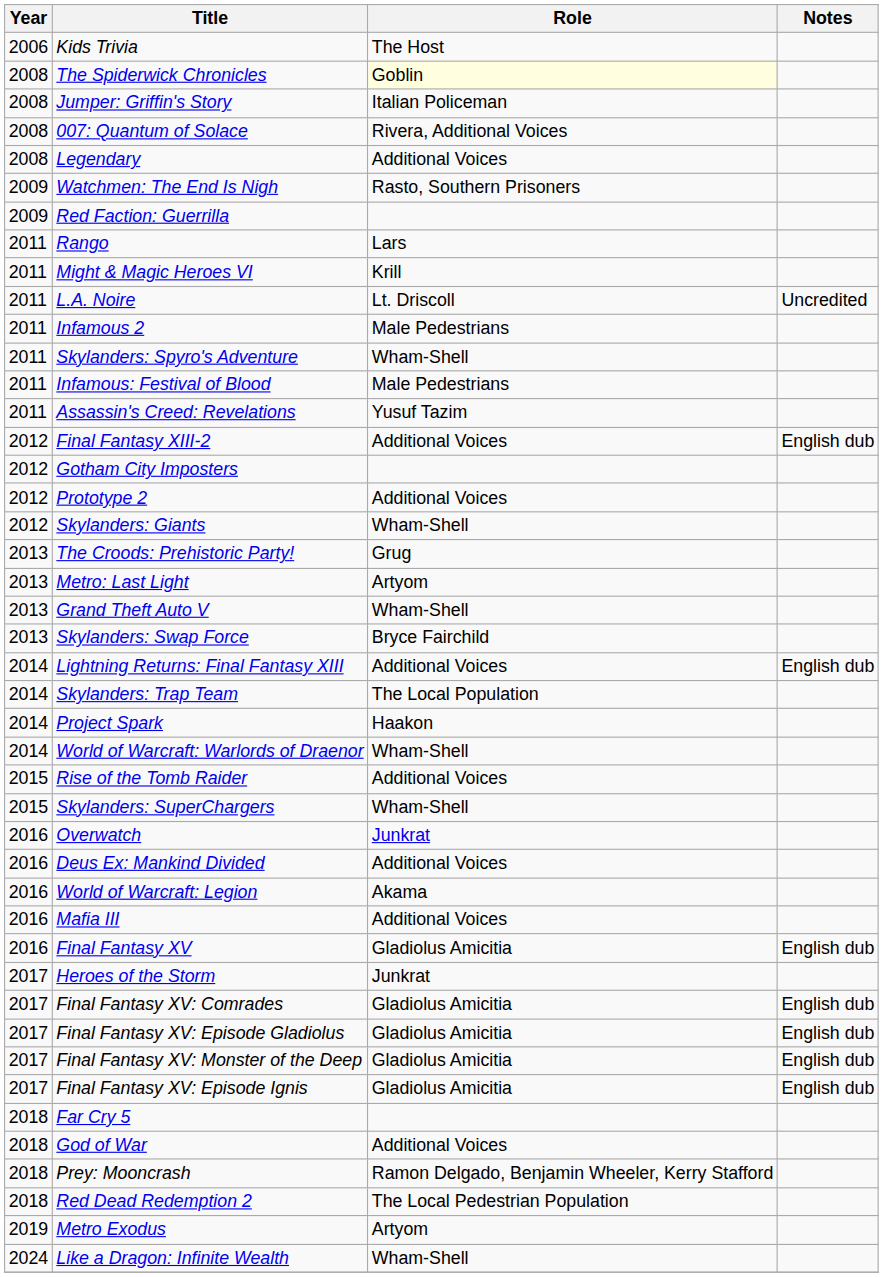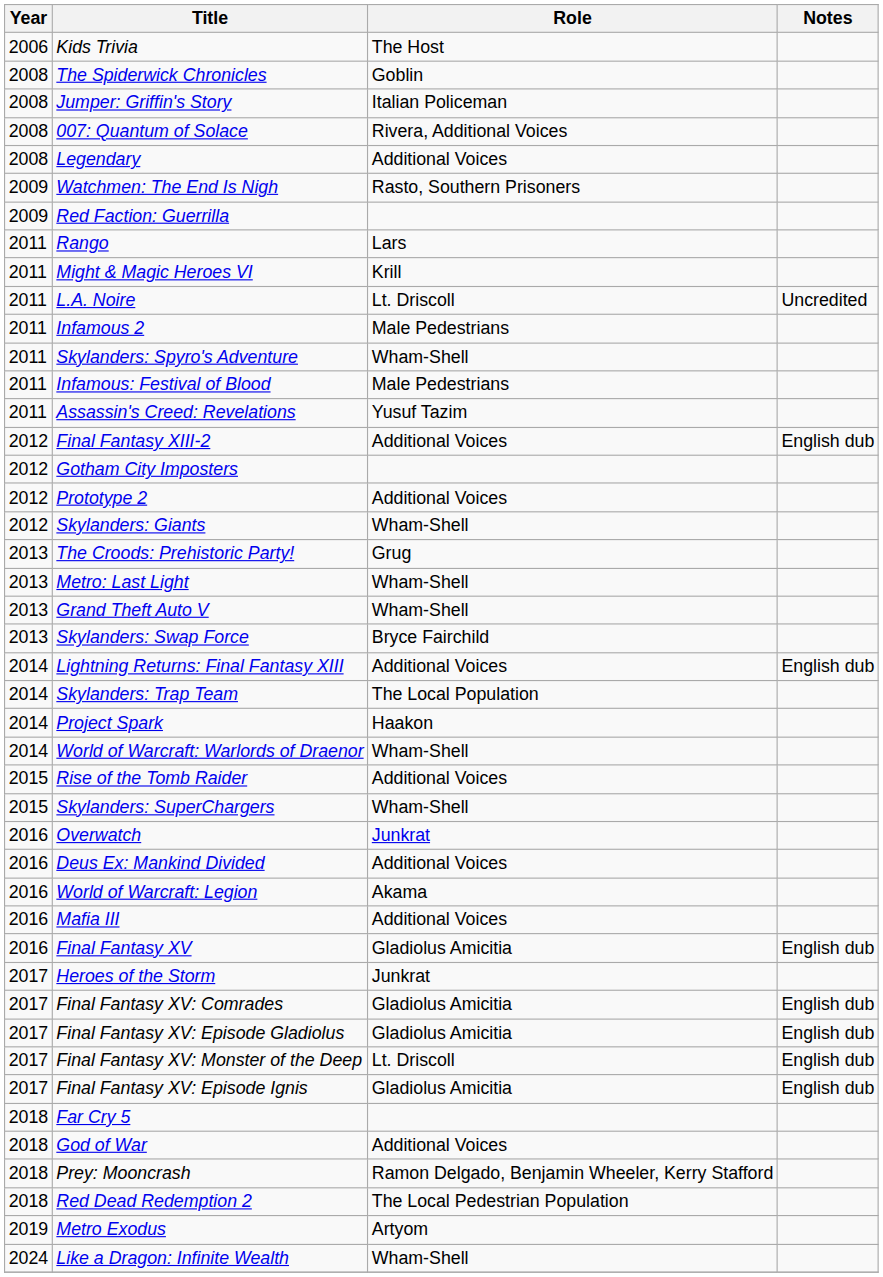The Spiderwick Chronicles | Role: lightyellow background -> no background
Metro: Last Light | Role: Artyom -> Wham-Shell
Final Fantasy XV: Monster of the Deep | Role: Gladiolus Amicitia -> Lt. Driscoll
